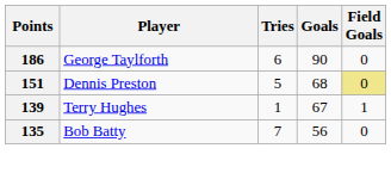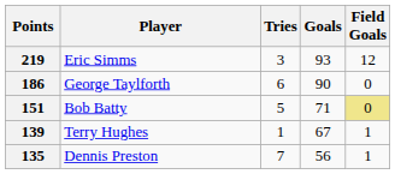+ row: 219 | Eric Simms | 3 | 93 | 12
151 | Player: Dennis Preston -> Bob Batty
151 | Goals: 68 -> 71
135 | Player: Bob Batty -> Dennis Preston
135 | Field Goals: 0 -> 1
